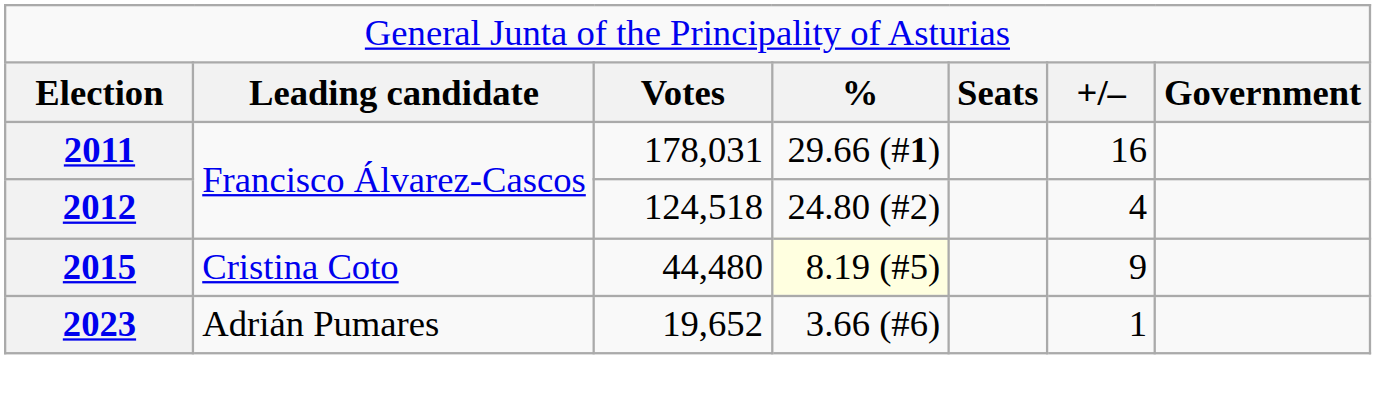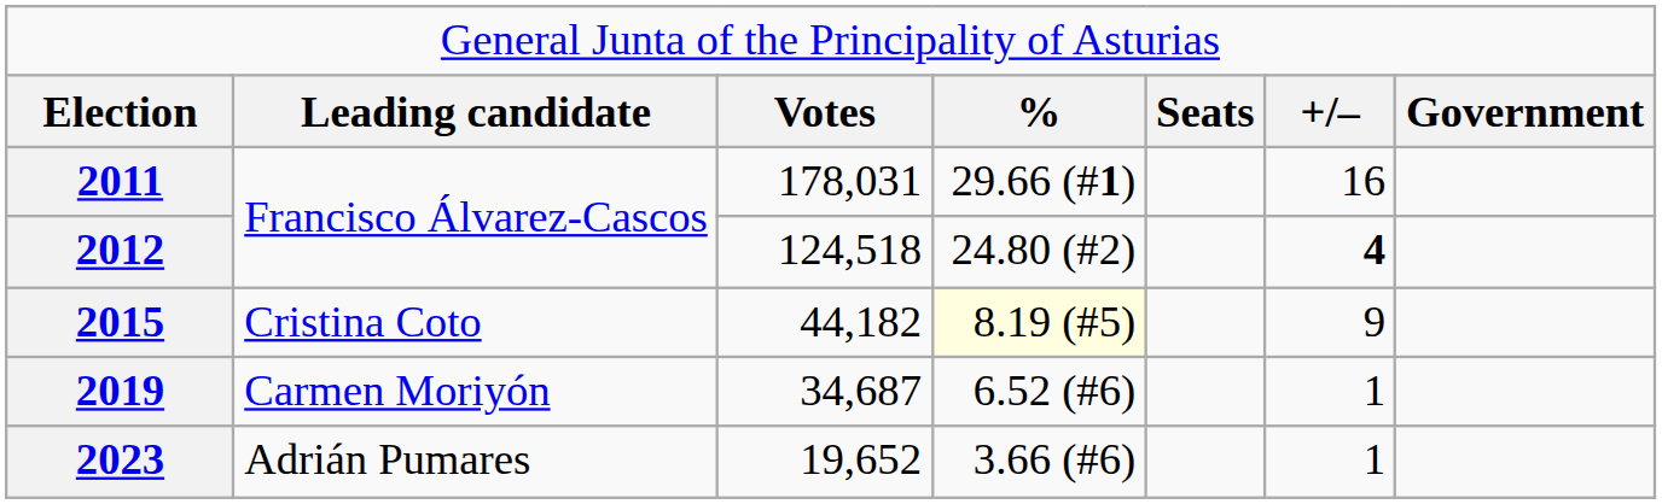2012 | column 6: normal -> bold
2015 | column 3: 44,480 -> 44,182
+ row: 2019 | Carmen Moriyón | 34,687 | 6.52 (#6) | 1
